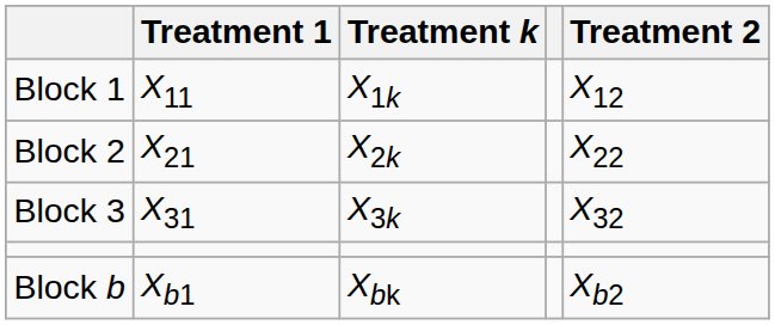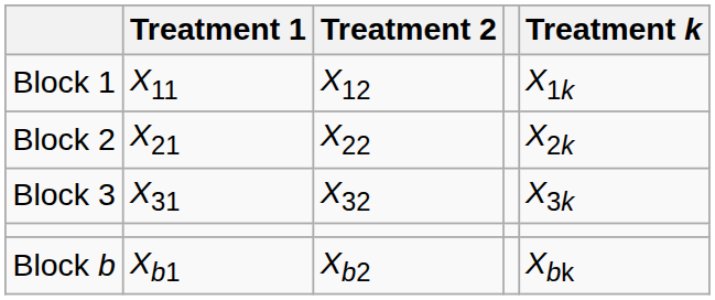columns swapped: Treatment 2 <-> Treatment k
